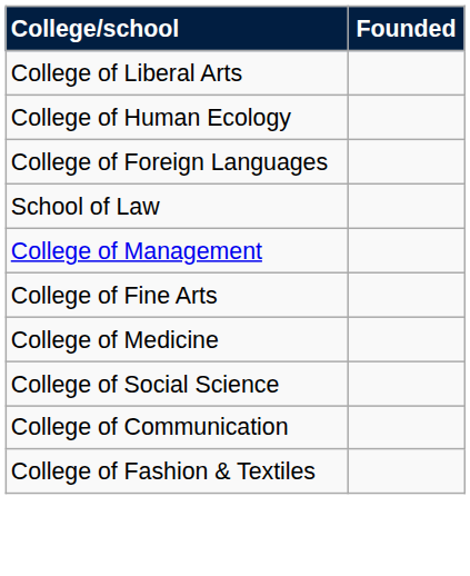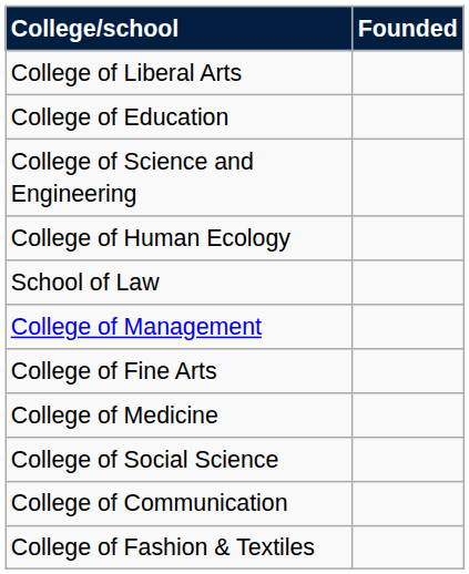+ row: College of Education
+ row: College of Science and Engineering
- row: College of Foreign Languages
